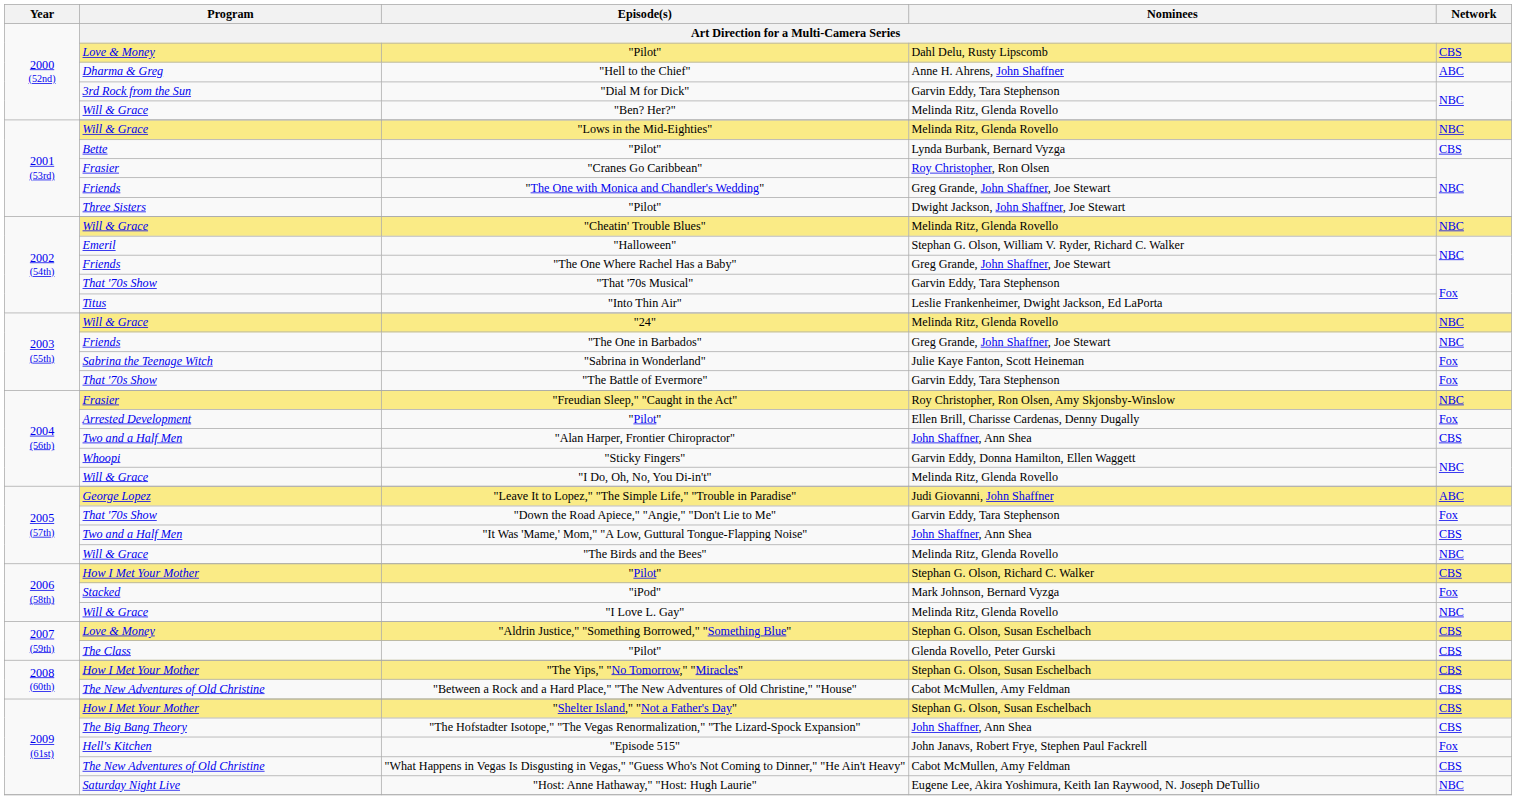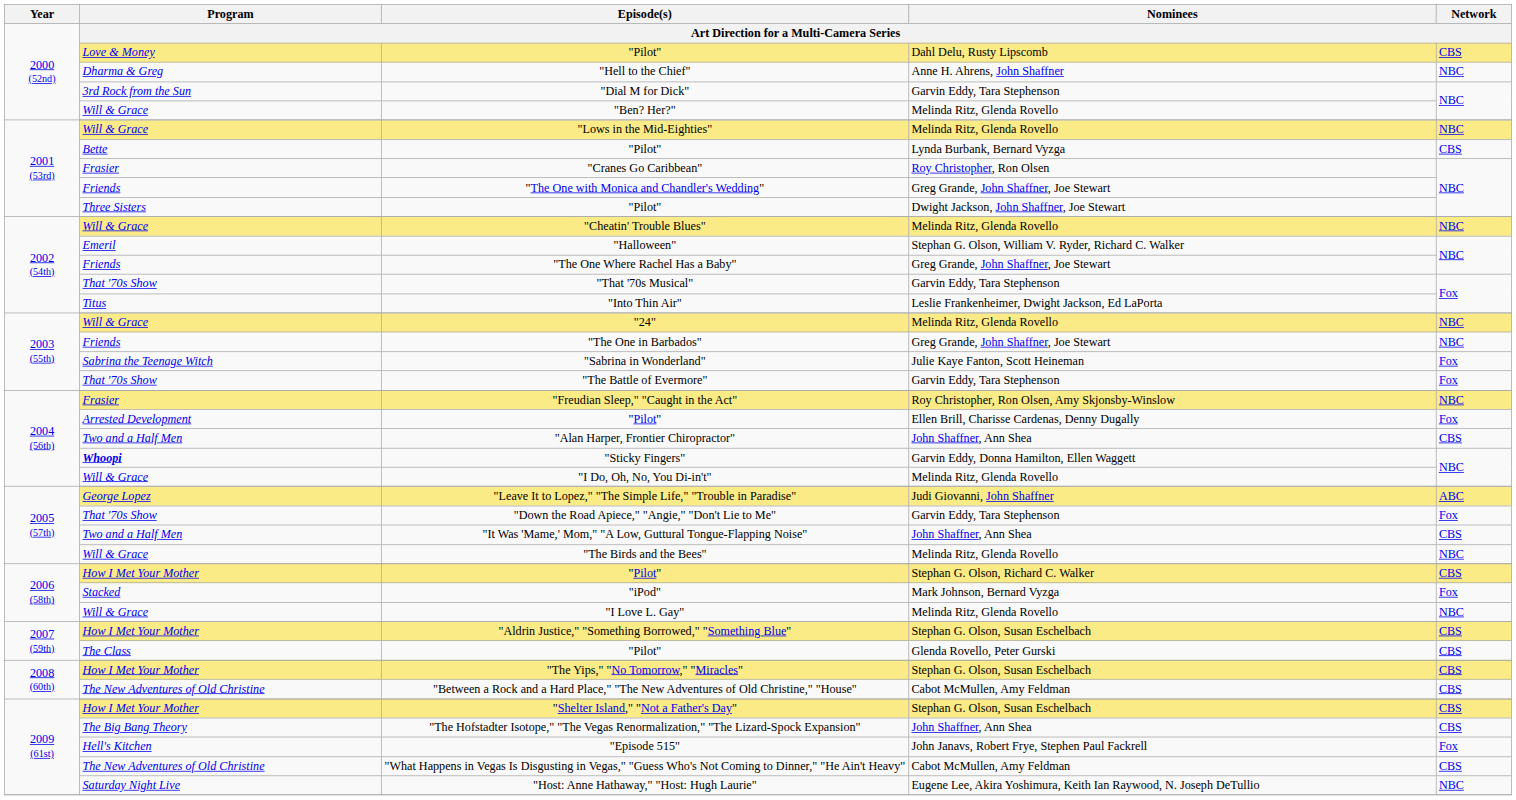"Hell to the Chief" | Network: ABC -> NBC
"Sticky Fingers" | Program: normal -> bold
"Aldrin Justice," "Something Borrowed," "Something Blue" | Program: Love & Money -> How I Met Your Mother
